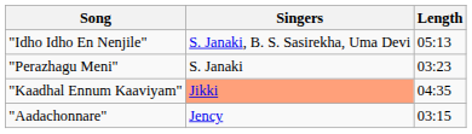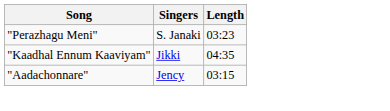- row: "Idho Idho En Nenjile" | S. Janaki, B. S. Sasirekha, Uma Devi | 05:13
"Kaadhal Ennum Kaaviyam" | Singers: lightsalmon background -> no background
